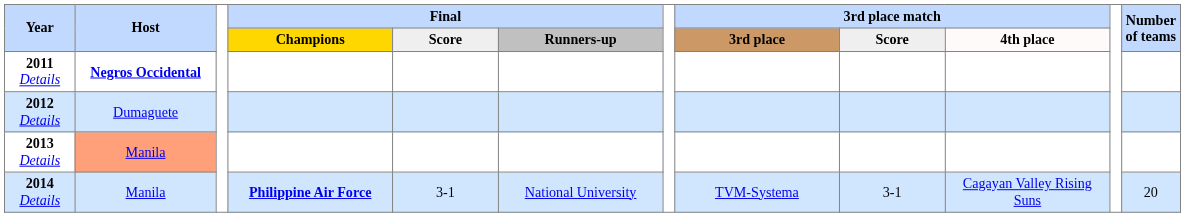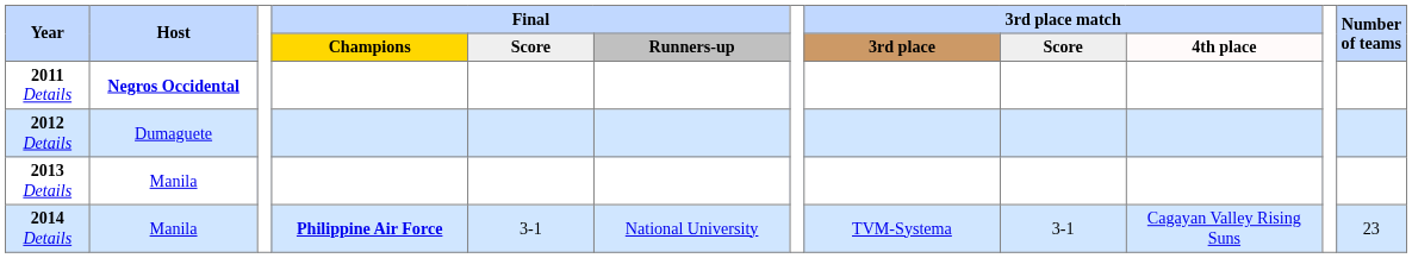2013 Details | Host: lightsalmon background -> no background
2014 Details | Number of teams: 20 -> 23
